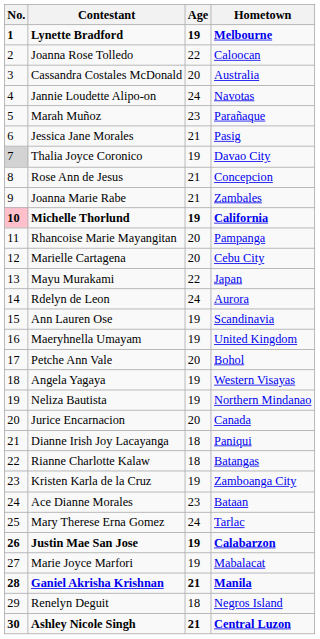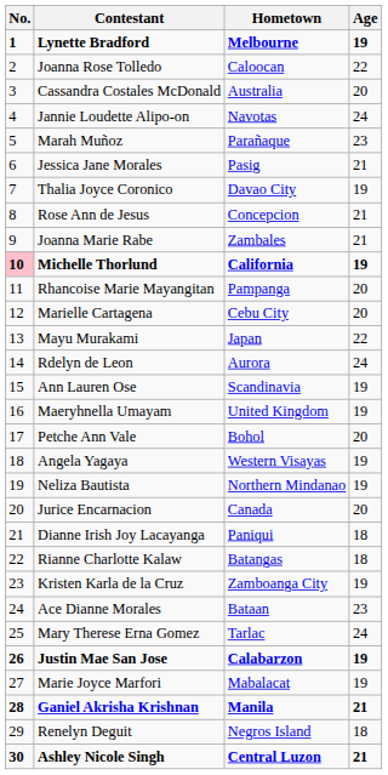columns swapped: Age <-> Hometown
Thalia Joyce Coronico | No.: lightgrey background -> no background
